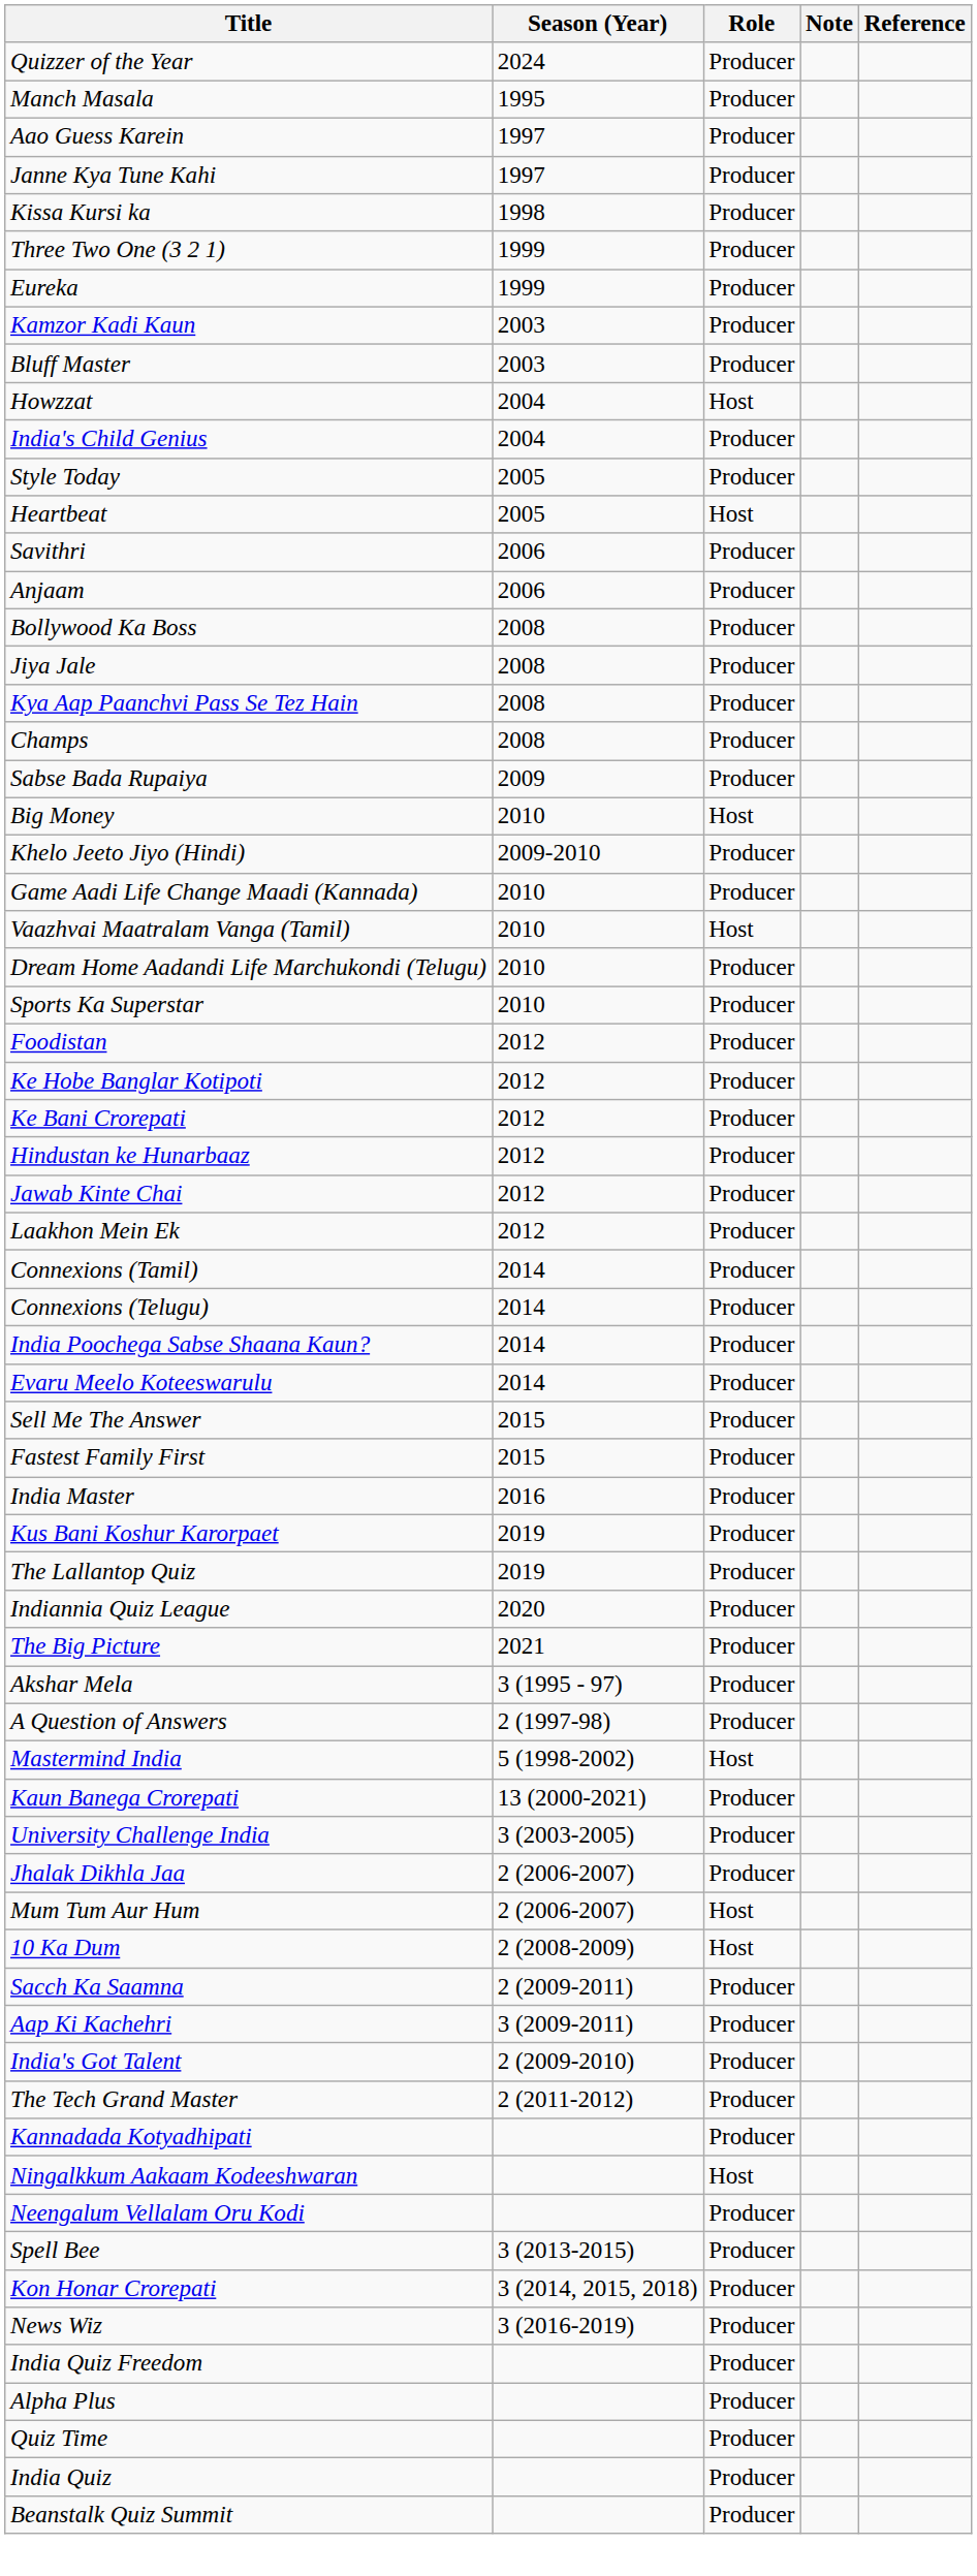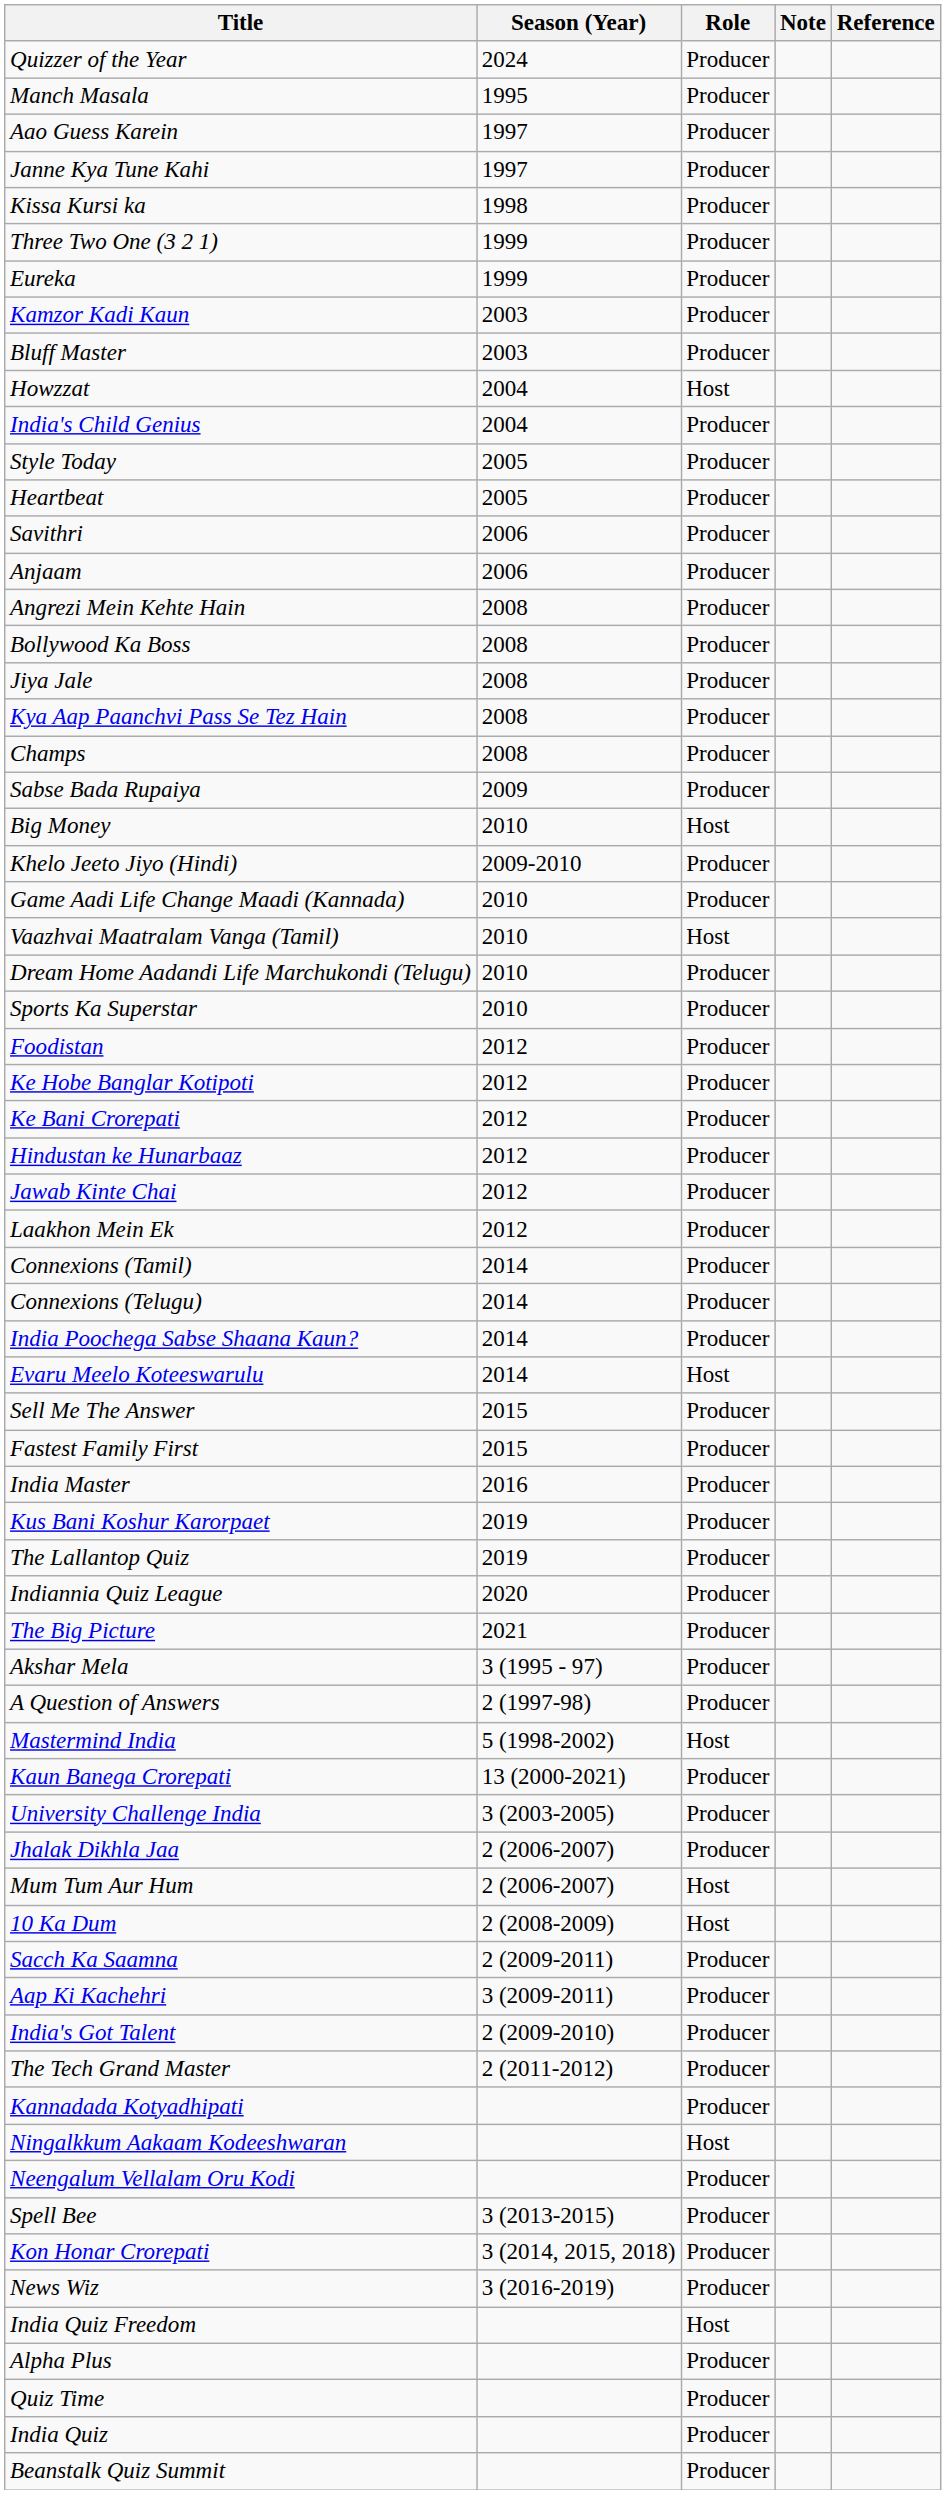Heartbeat | Role: Host -> Producer
+ row: Angrezi Mein Kehte Hain | 2008 | Producer
Evaru Meelo Koteeswarulu | Role: Producer -> Host
India Quiz Freedom | Role: Producer -> Host
